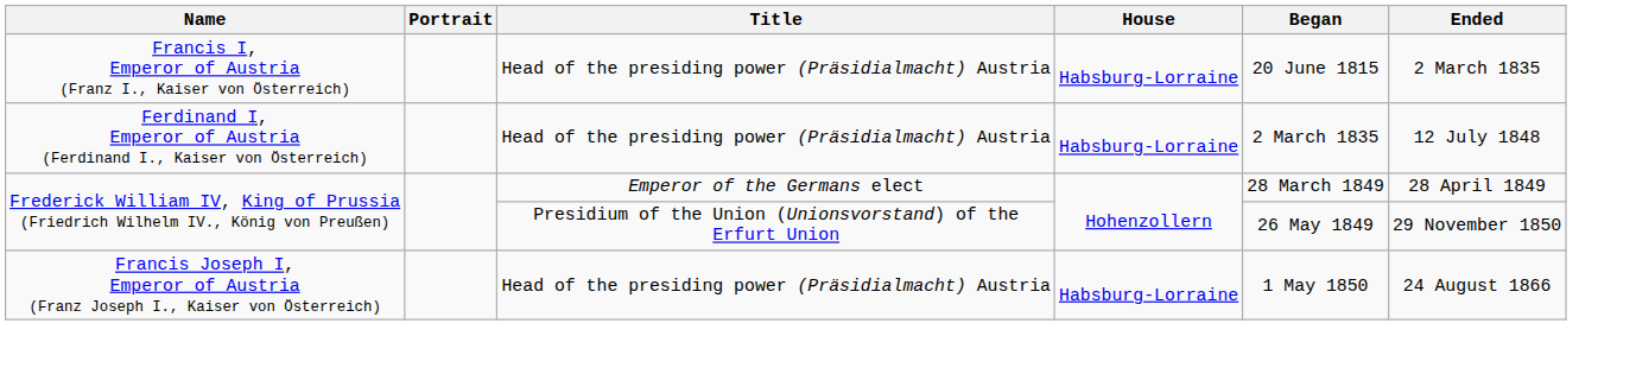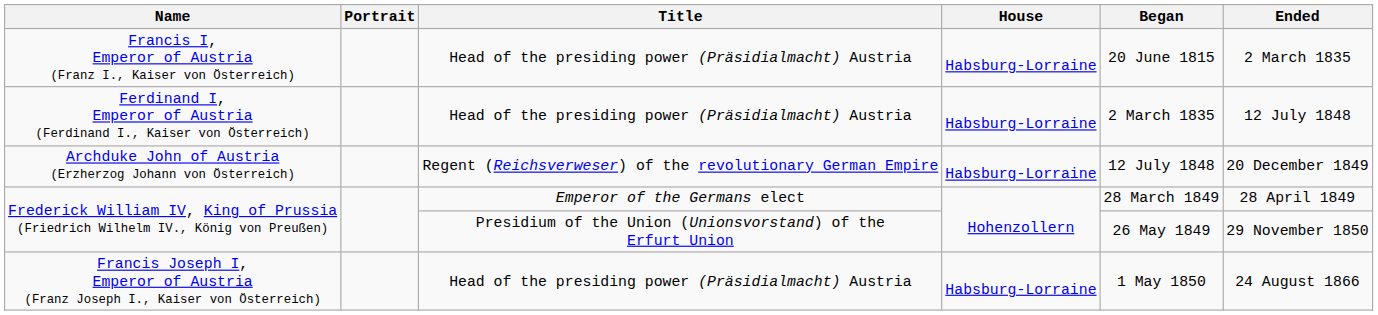+ row: Archduke John of Austria (Erzherzog Johann von Österreich) | Regent (Reichsverweser) of the revolutionary German Empire | Habsburg-Lorraine | 12 July 1848 | 20 December 1849
